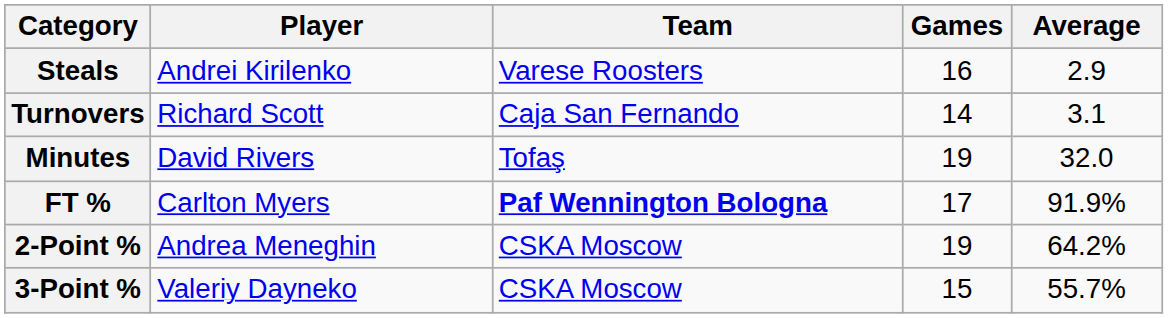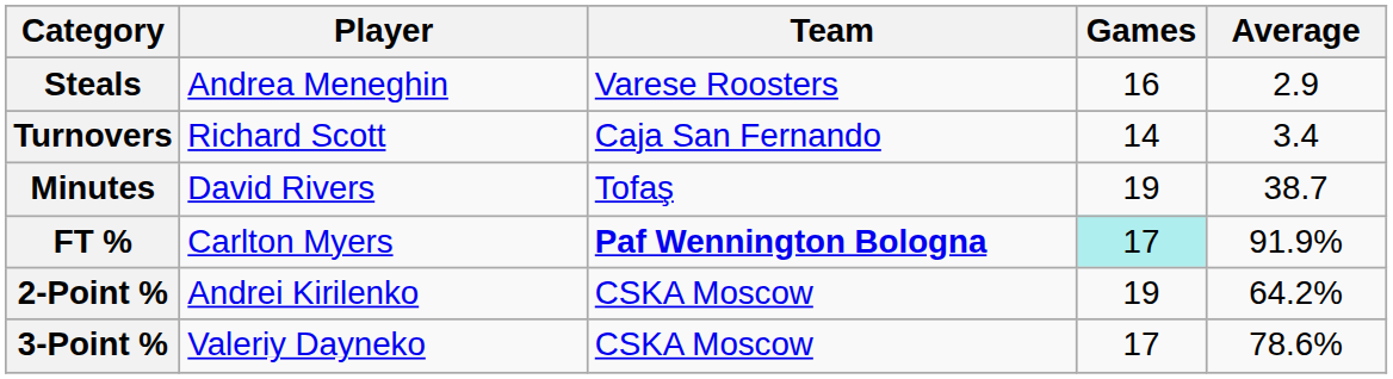Steals | Player: Andrei Kirilenko -> Andrea Meneghin
Turnovers | Average: 3.1 -> 3.4
Minutes | Average: 32.0 -> 38.7
FT % | Games: no background -> paleturquoise background
2-Point % | Player: Andrea Meneghin -> Andrei Kirilenko
3-Point % | Games: 15 -> 17
3-Point % | Average: 55.7% -> 78.6%
